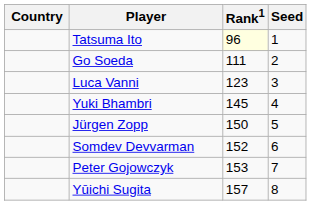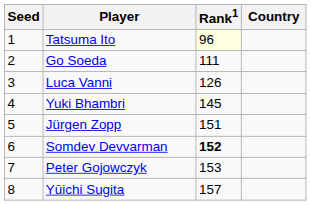columns swapped: Country <-> Seed
Luca Vanni | Rank1: 123 -> 126
Jürgen Zopp | Rank1: 150 -> 151
Somdev Devvarman | Rank1: normal -> bold
